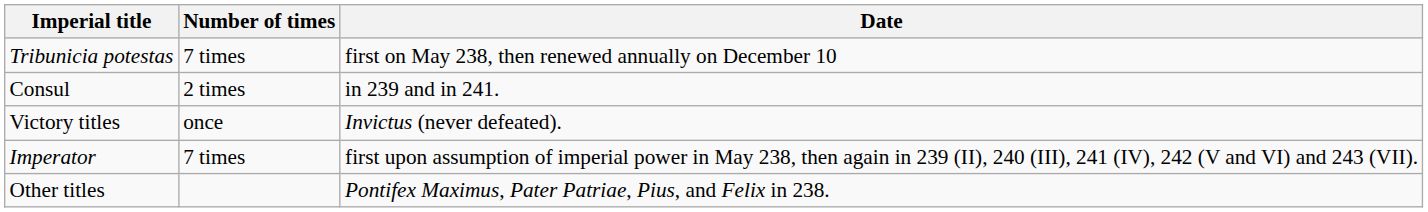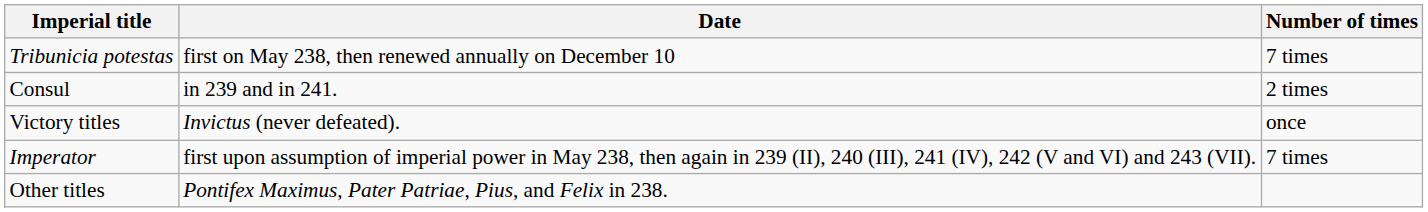columns swapped: Number of times <-> Date
